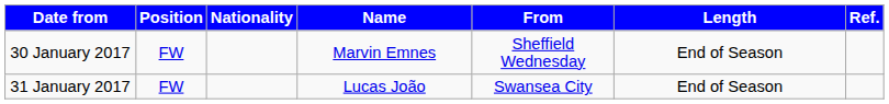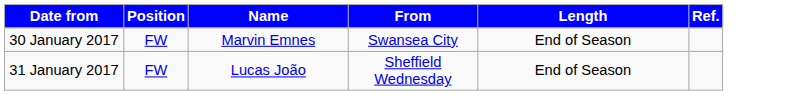- column: Nationality
30 January 2017 | From: Sheffield Wednesday -> Swansea City
31 January 2017 | From: Swansea City -> Sheffield Wednesday
